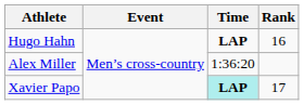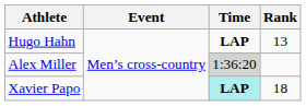Hugo Hahn | Rank: 16 -> 13
Alex Miller | Time: no background -> lightgrey background
Xavier Papo | Rank: 17 -> 18
